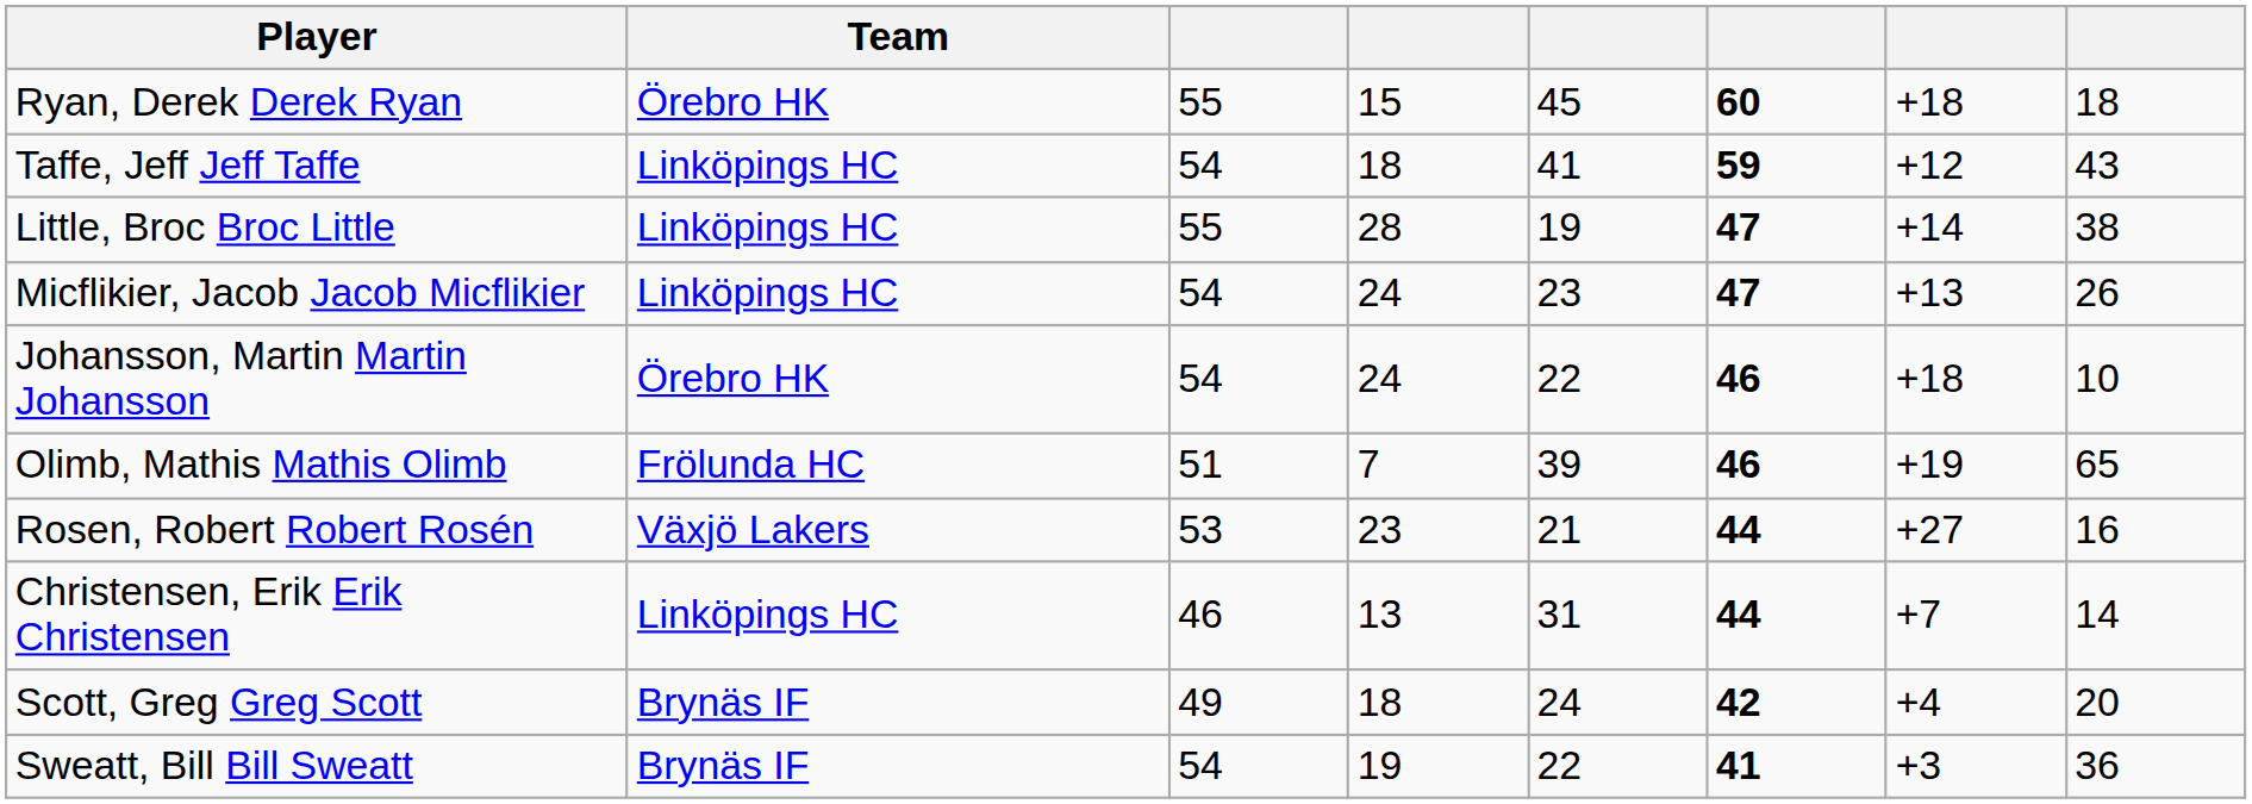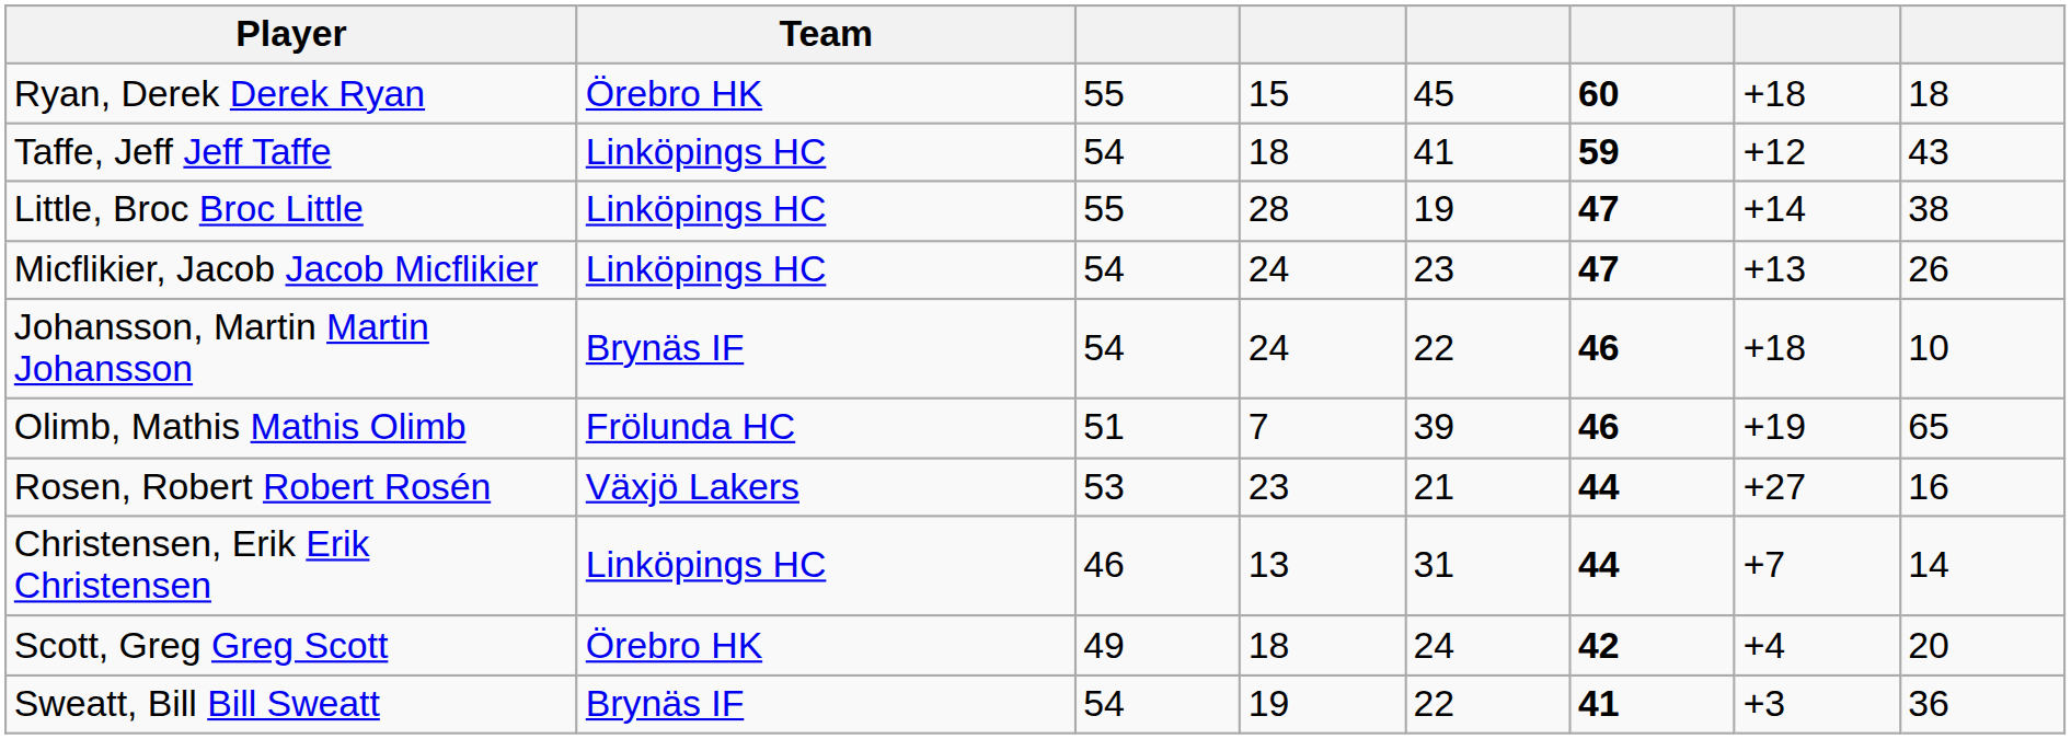Johansson, Martin Martin Johansson | Team: Örebro HK -> Brynäs IF
Scott, Greg Greg Scott | Team: Brynäs IF -> Örebro HK
